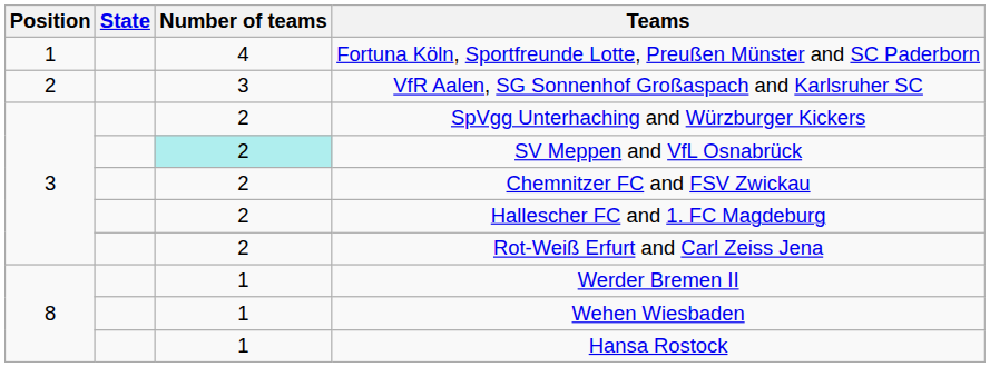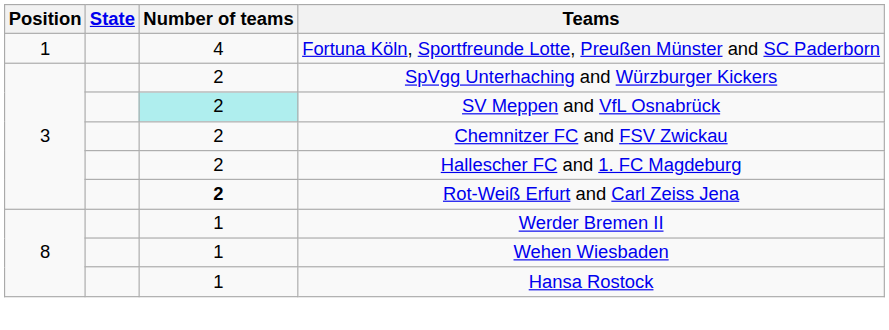- row: 2 | 3 | VfR Aalen, SG Sonnenhof Großaspach and Karlsruher SC
Rot-Weiß Erfurt and Carl Zeiss Jena | Number of teams: normal -> bold
